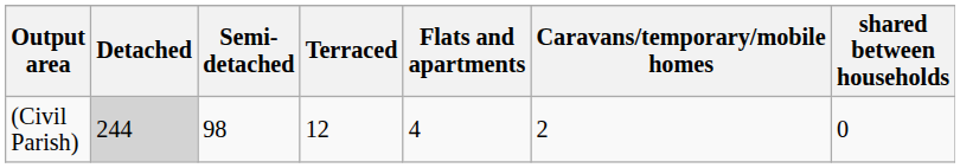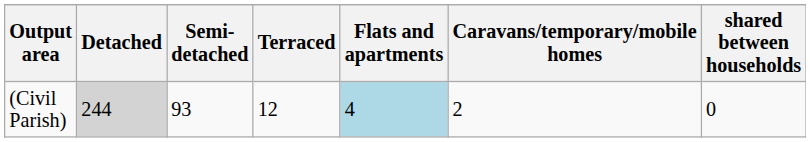(Civil Parish) | Semi-detached: 98 -> 93
(Civil Parish) | Flats and apartments: no background -> lightblue background
